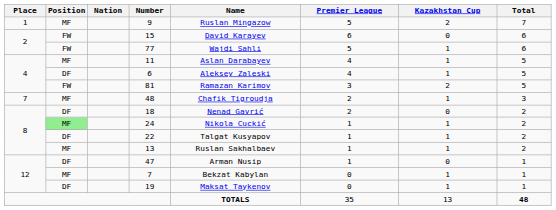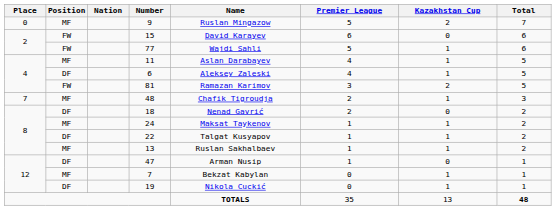9 | Place: 1 -> 0
24 | Position: lightgreen background -> no background
24 | Name: Nikola Cuckić -> Maksat Taykenov
19 | Name: Maksat Taykenov -> Nikola Cuckić
